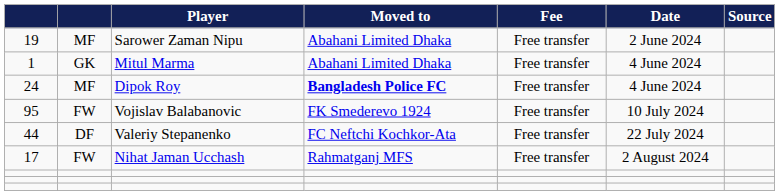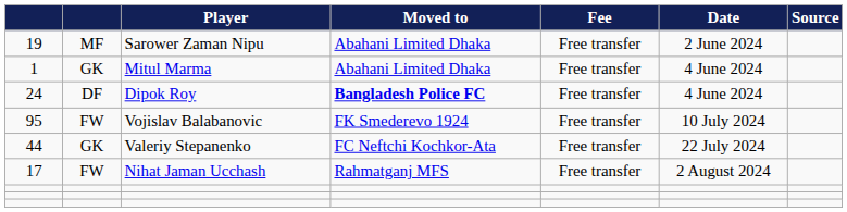24 | column 2: MF -> DF
44 | column 2: DF -> GK
